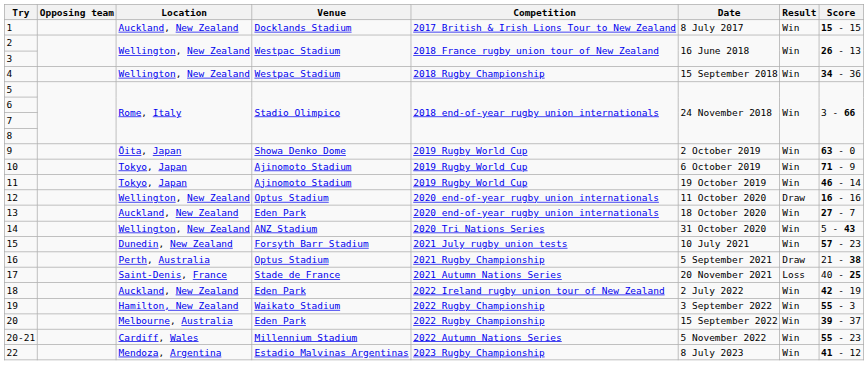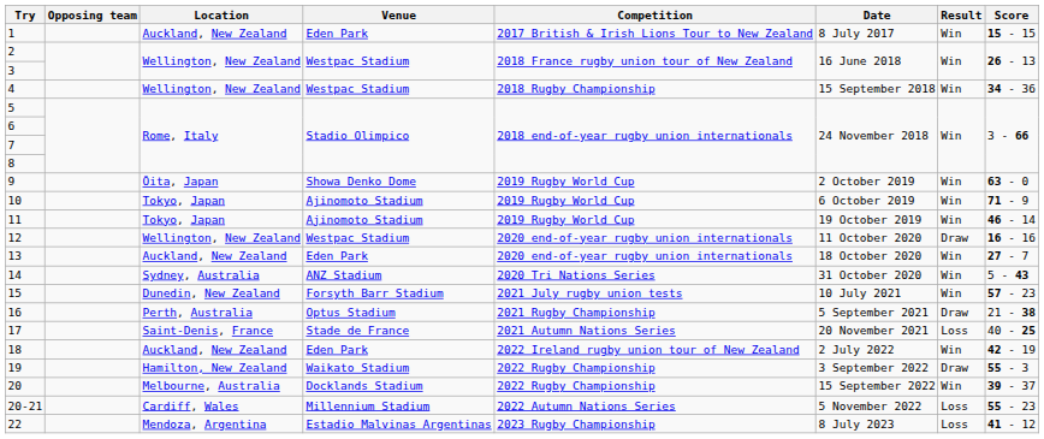1 | Venue: Docklands Stadium -> Eden Park
12 | Venue: Optus Stadium -> Westpac Stadium
14 | Location: Wellington, New Zealand -> Sydney, Australia
19 | Result: Win -> Draw
20 | Venue: Eden Park -> Docklands Stadium
20-21 | Result: Win -> Loss
22 | Result: Win -> Loss
